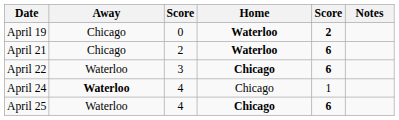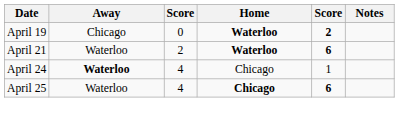April 21 | Away: Chicago -> Waterloo
- row: April 22 | Waterloo | 3 | Chicago | 6
